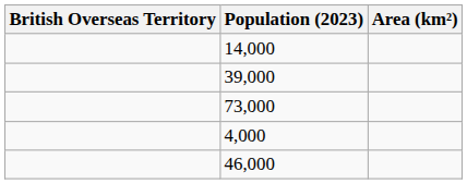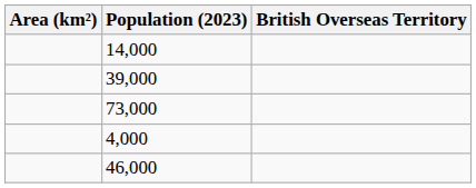columns swapped: British Overseas Territory <-> Area (km²)
